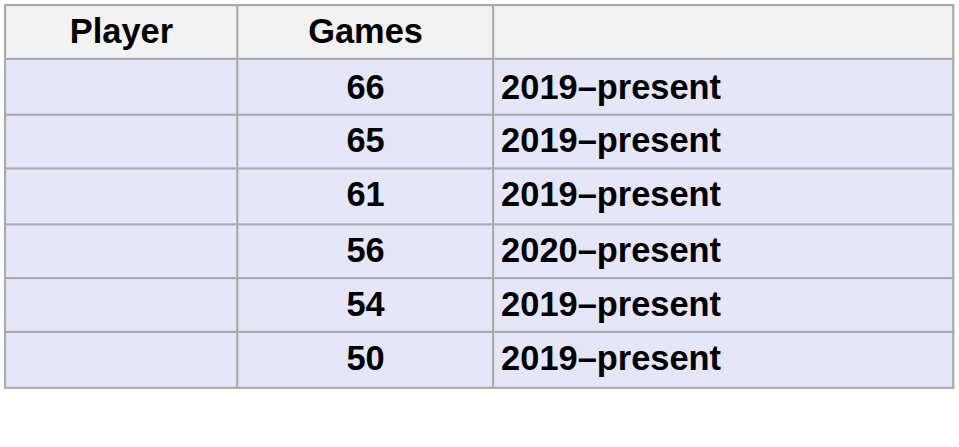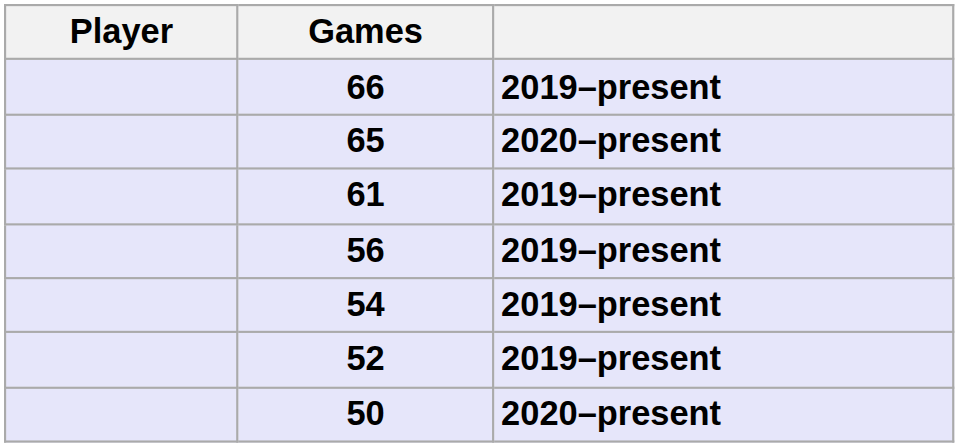65 | column 3: 2019–present -> 2020–present
56 | column 3: 2020–present -> 2019–present
+ row: 52 | 2019–present
50 | column 3: 2019–present -> 2020–present
